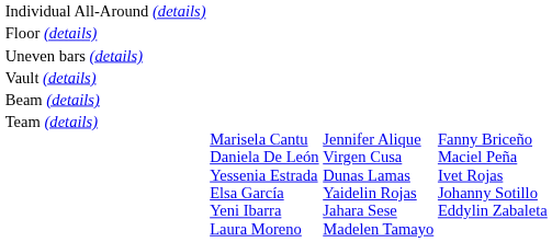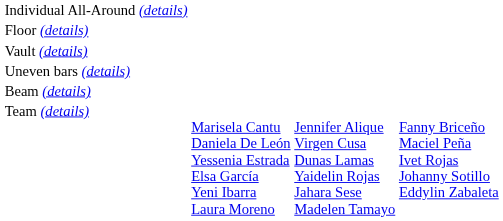rows swapped: Vault (details) <-> Uneven bars (details)
